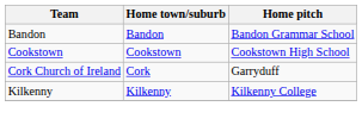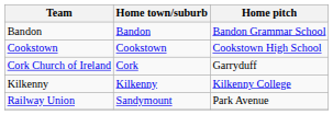+ row: Railway Union | Sandymount | Park Avenue
